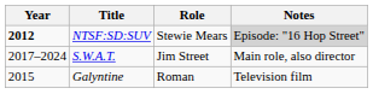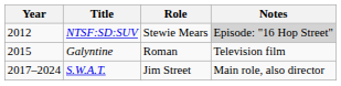NTSF:SD:SUV | Year: bold -> normal
rows swapped: Galyntine <-> S.W.A.T.
